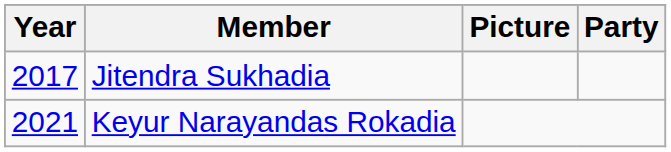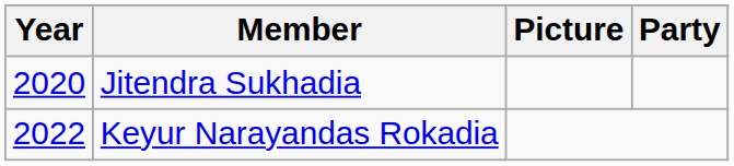Jitendra Sukhadia | Year: 2017 -> 2020
Keyur Narayandas Rokadia | Year: 2021 -> 2022
